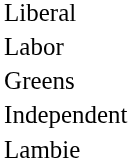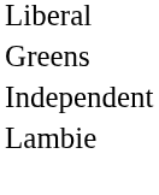- row: Labor
